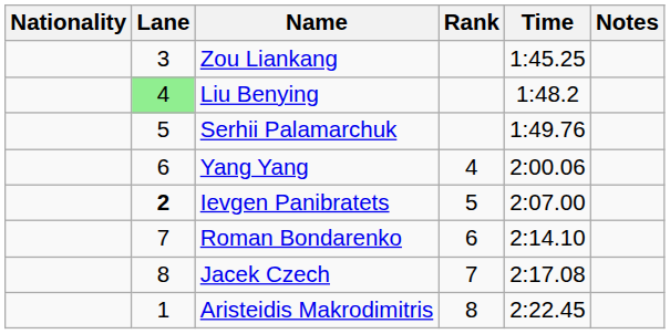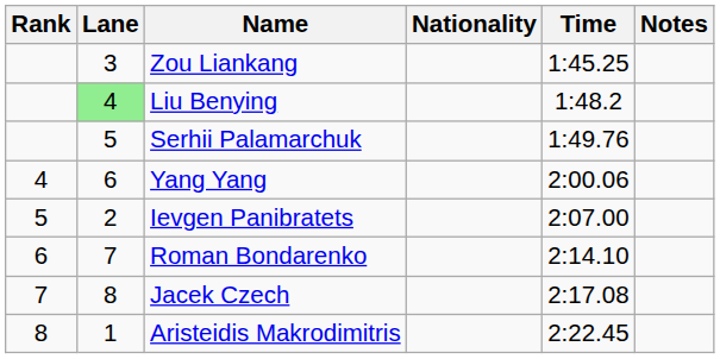columns swapped: Rank <-> Nationality
Ievgen Panibratets | Lane: bold -> normal
